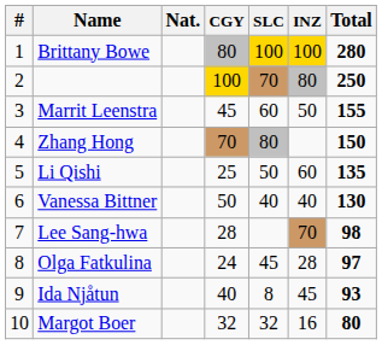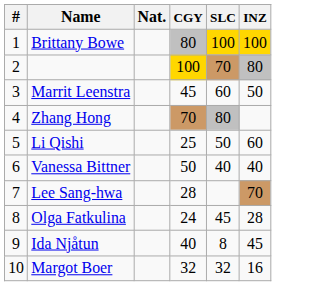- column: Total | 280 | 250 | 155 | 150 | 135 | 130 | 98 | 97 | 93 | 80
